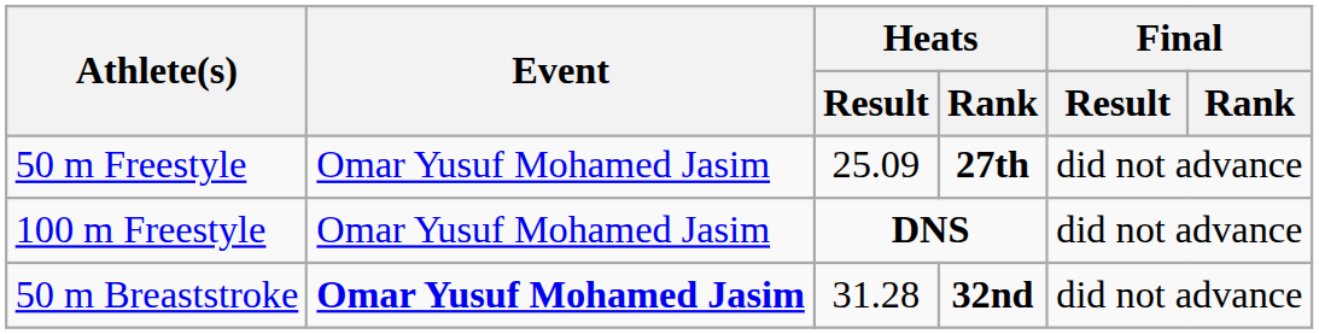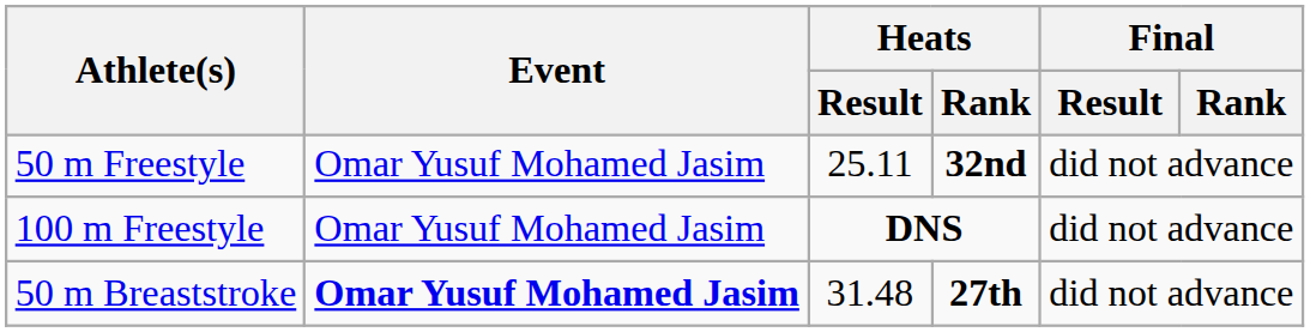50 m Freestyle | Heats / Result: 25.09 -> 25.11
50 m Freestyle | Heats / Rank: 27th -> 32nd
50 m Breaststroke | Heats / Result: 31.28 -> 31.48
50 m Breaststroke | Heats / Rank: 32nd -> 27th
